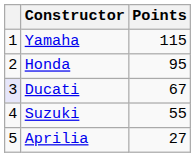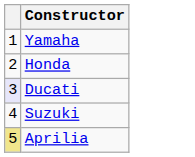- column: Points | 115 | 95 | 67 | 55 | 27
Aprilia | column 1: no background -> khaki background
